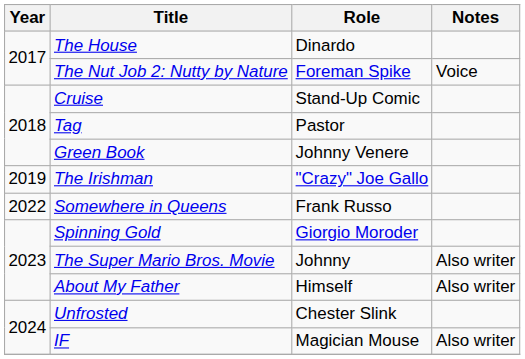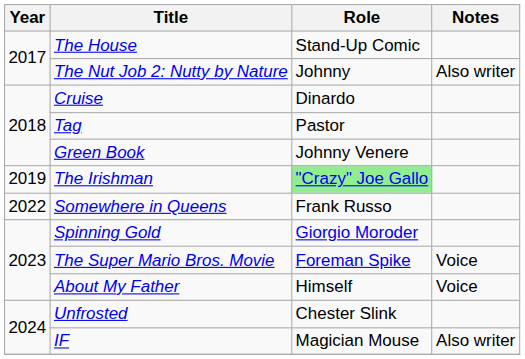The House | Role: Dinardo -> Stand-Up Comic
The Nut Job 2: Nutty by Nature | Role: Foreman Spike -> Johnny
The Nut Job 2: Nutty by Nature | Notes: Voice -> Also writer
Cruise | Role: Stand-Up Comic -> Dinardo
The Irishman | Role: no background -> lightgreen background
The Super Mario Bros. Movie | Role: Johnny -> Foreman Spike
The Super Mario Bros. Movie | Notes: Also writer -> Voice
About My Father | Notes: Also writer -> Voice
